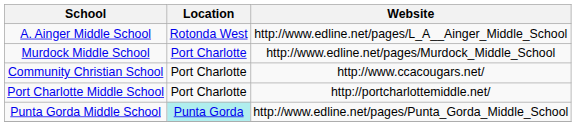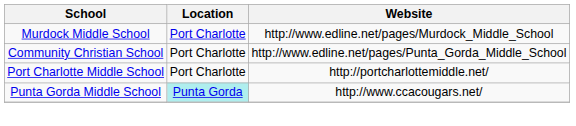- row: A. Ainger Middle School | Rotonda West | http://www.edline.net/pages/L_A__Ainger_Middle_School
Community Christian School | Website: http://www.ccacougars.net/ -> http://www.edline.net/pages/Punta_Gorda_Middle_School
Punta Gorda Middle School | Website: http://www.edline.net/pages/Punta_Gorda_Middle_School -> http://www.ccacougars.net/
